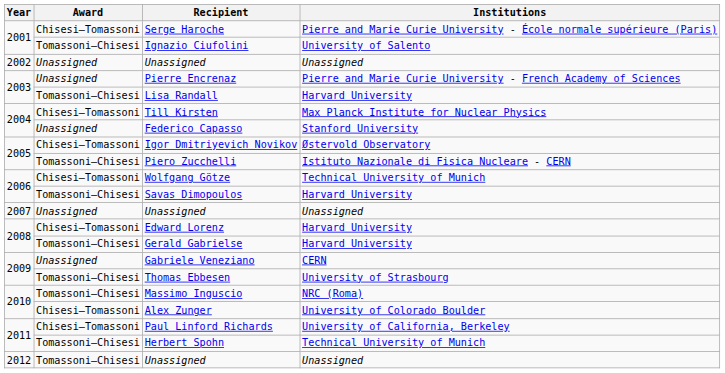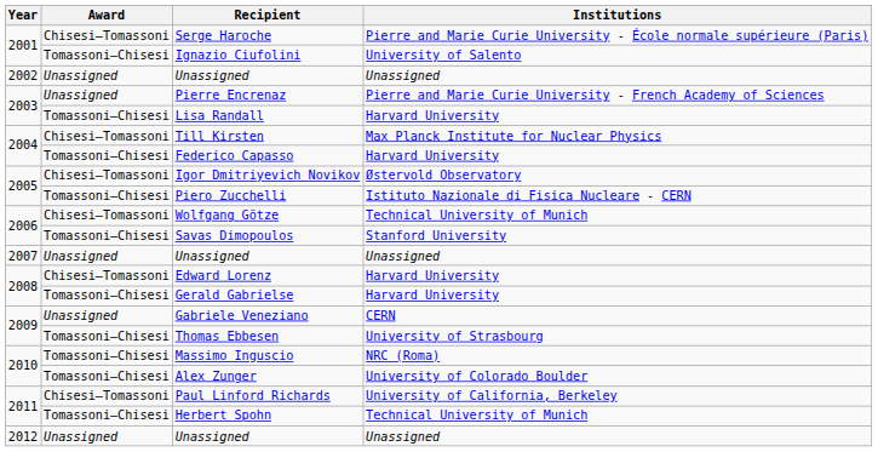Federico Capasso | Award: Unassigned -> Tomassoni–Chisesi
Federico Capasso | Institutions: Stanford University -> Harvard University
Savas Dimopoulos | Institutions: Harvard University -> Stanford University
Alex Zunger | Award: Chisesi–Tomassoni -> Tomassoni–Chisesi
2012 / Unassigned | Award: Tomassoni–Chisesi -> Unassigned
